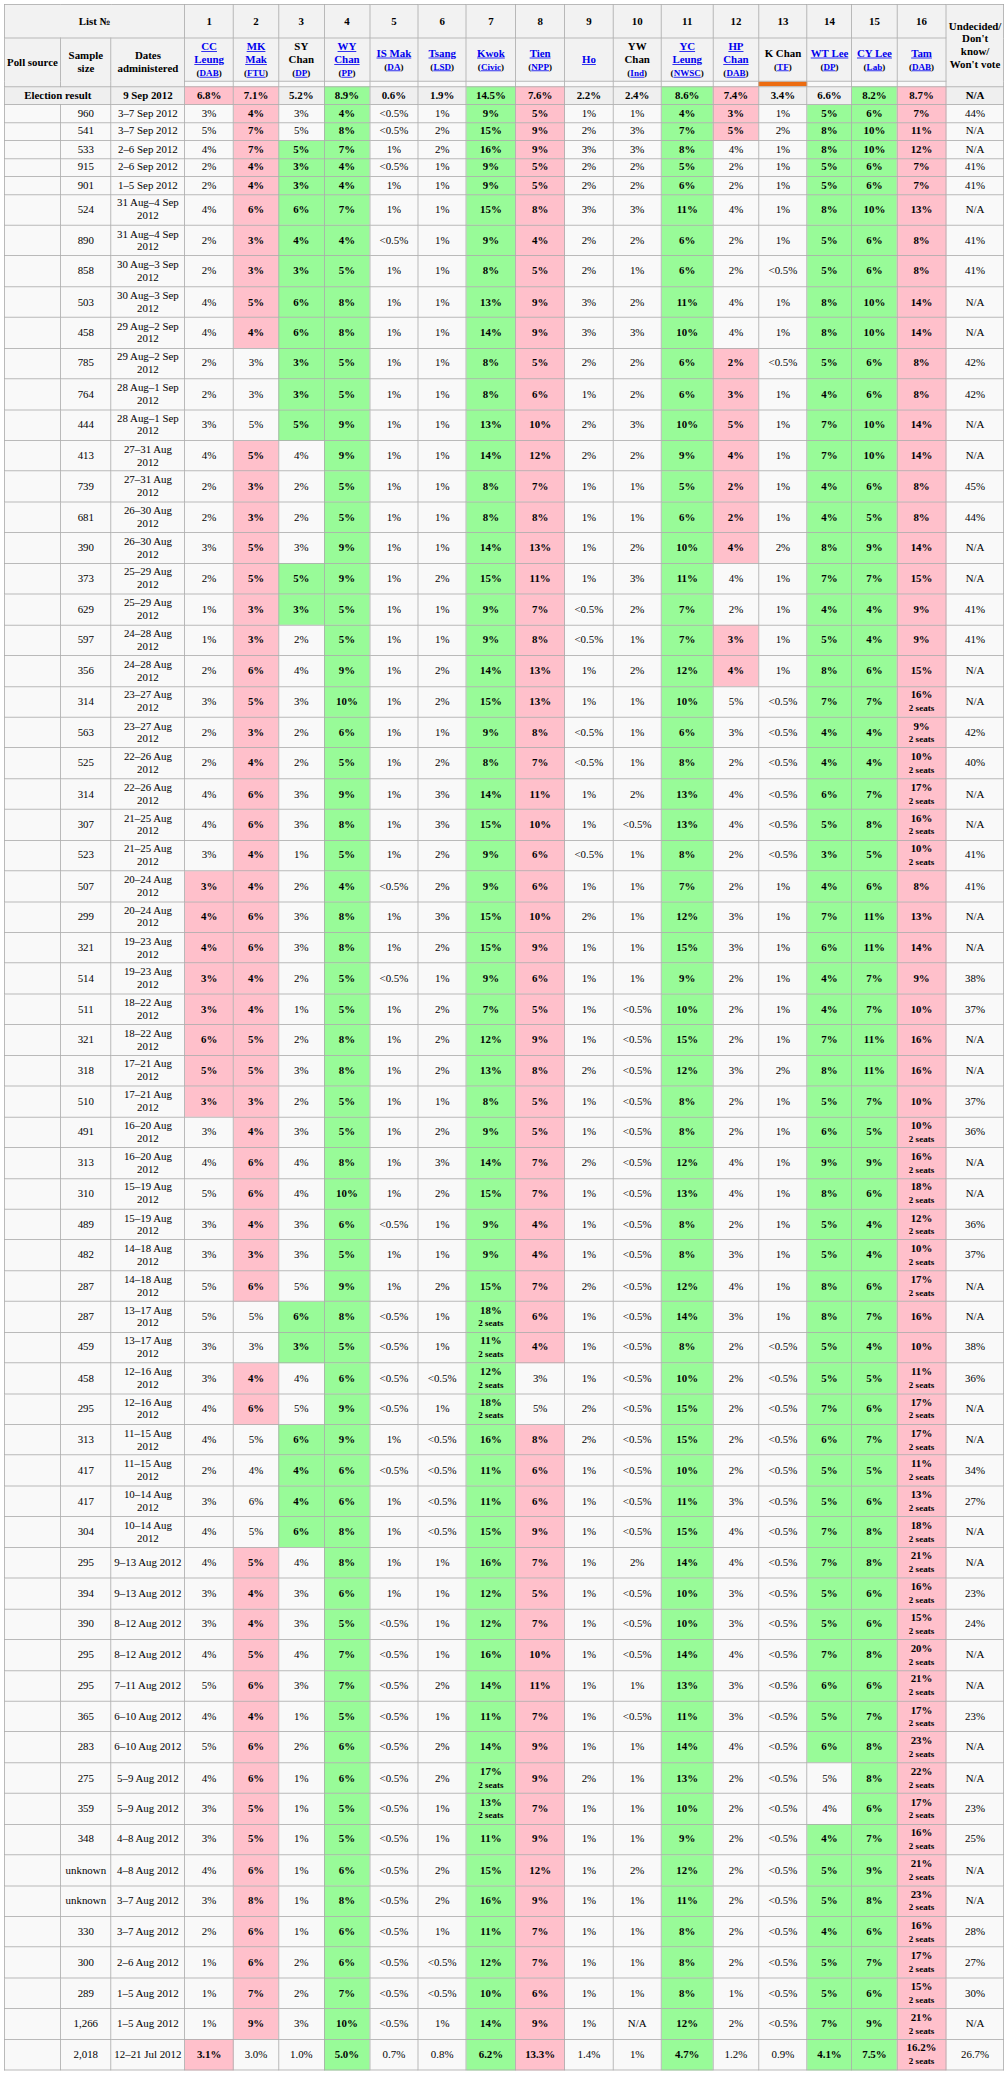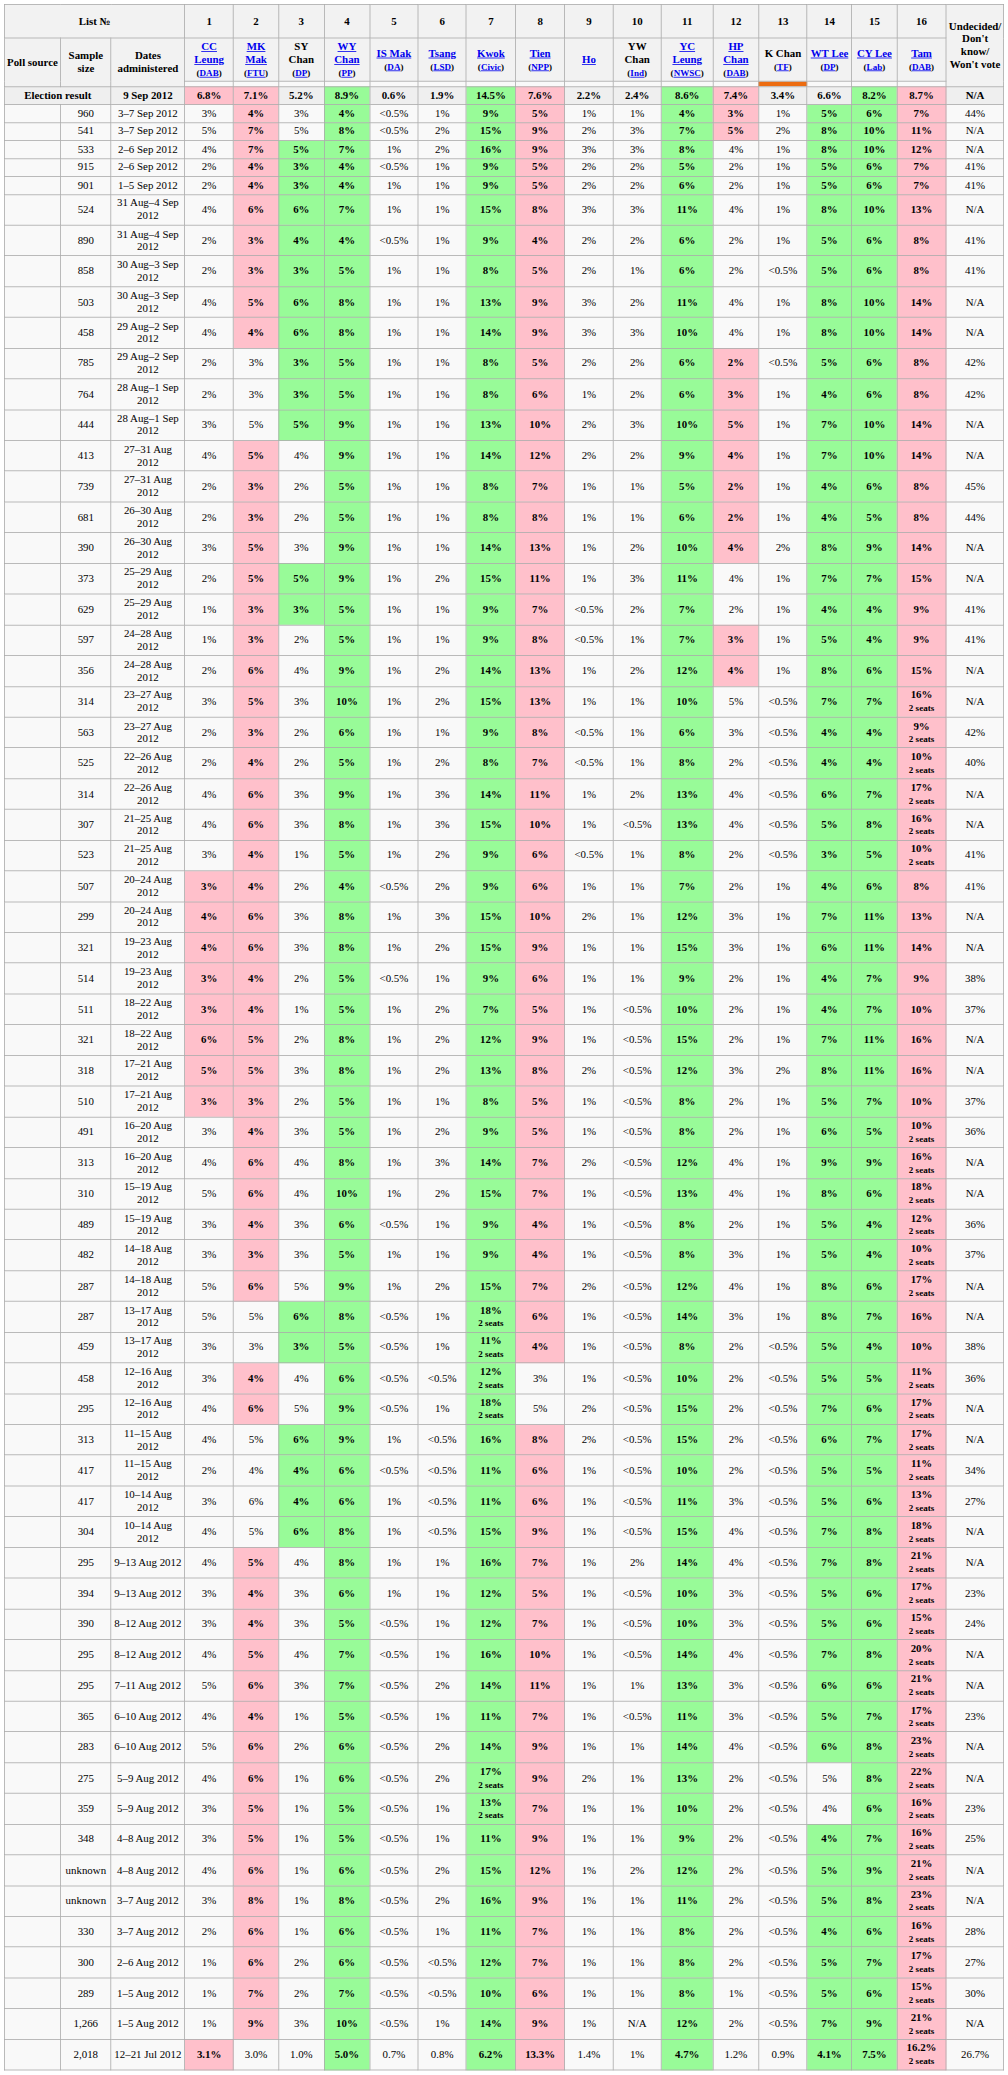394 | 16 / Tam (DAB): 16% 2 seats -> 17% 2 seats
359 | 16 / Tam (DAB): 17% 2 seats -> 16% 2 seats
